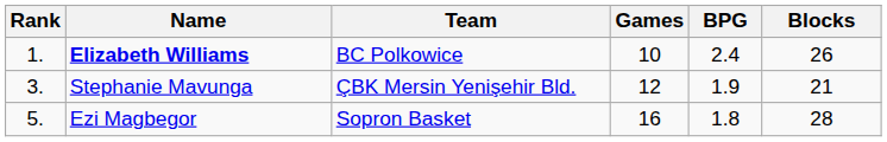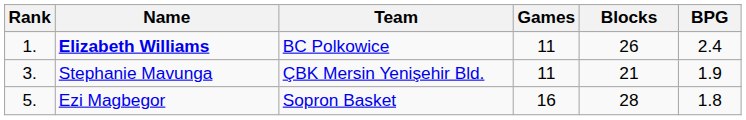columns swapped: Blocks <-> BPG
Elizabeth Williams | Games: 10 -> 11
Stephanie Mavunga | Games: 12 -> 11
